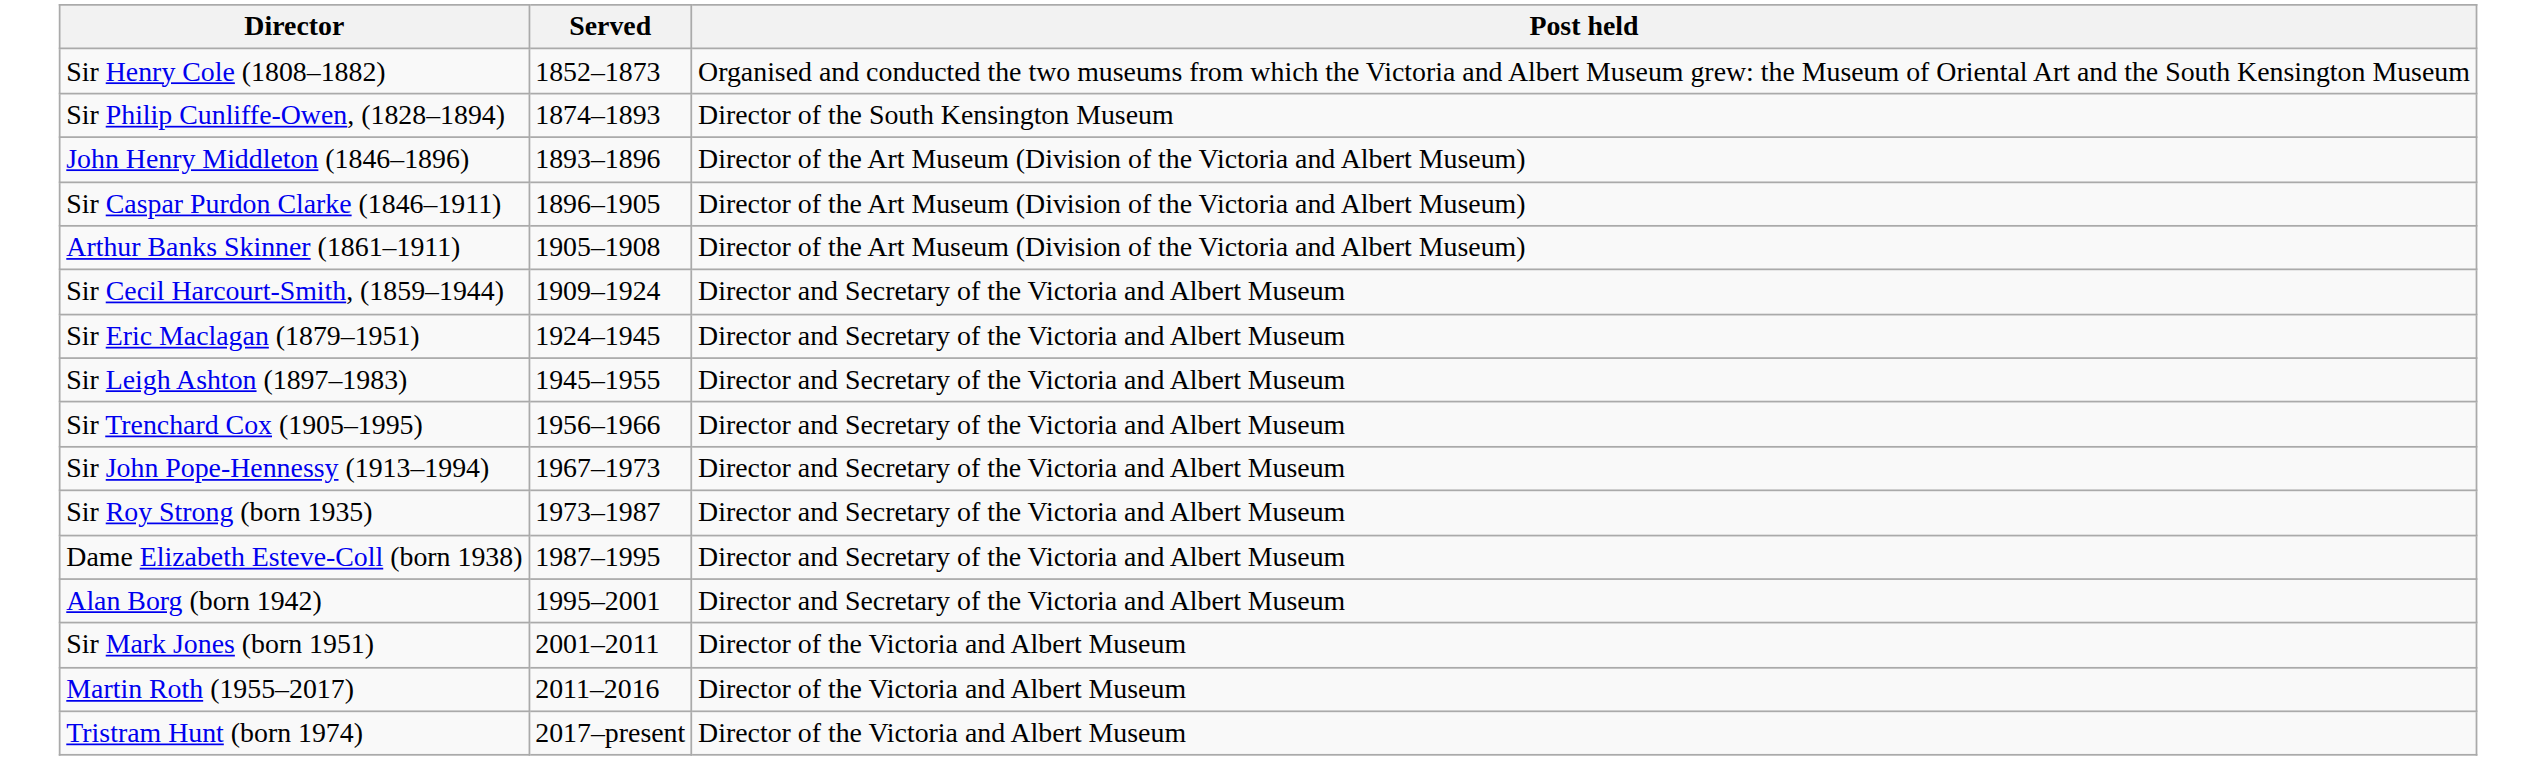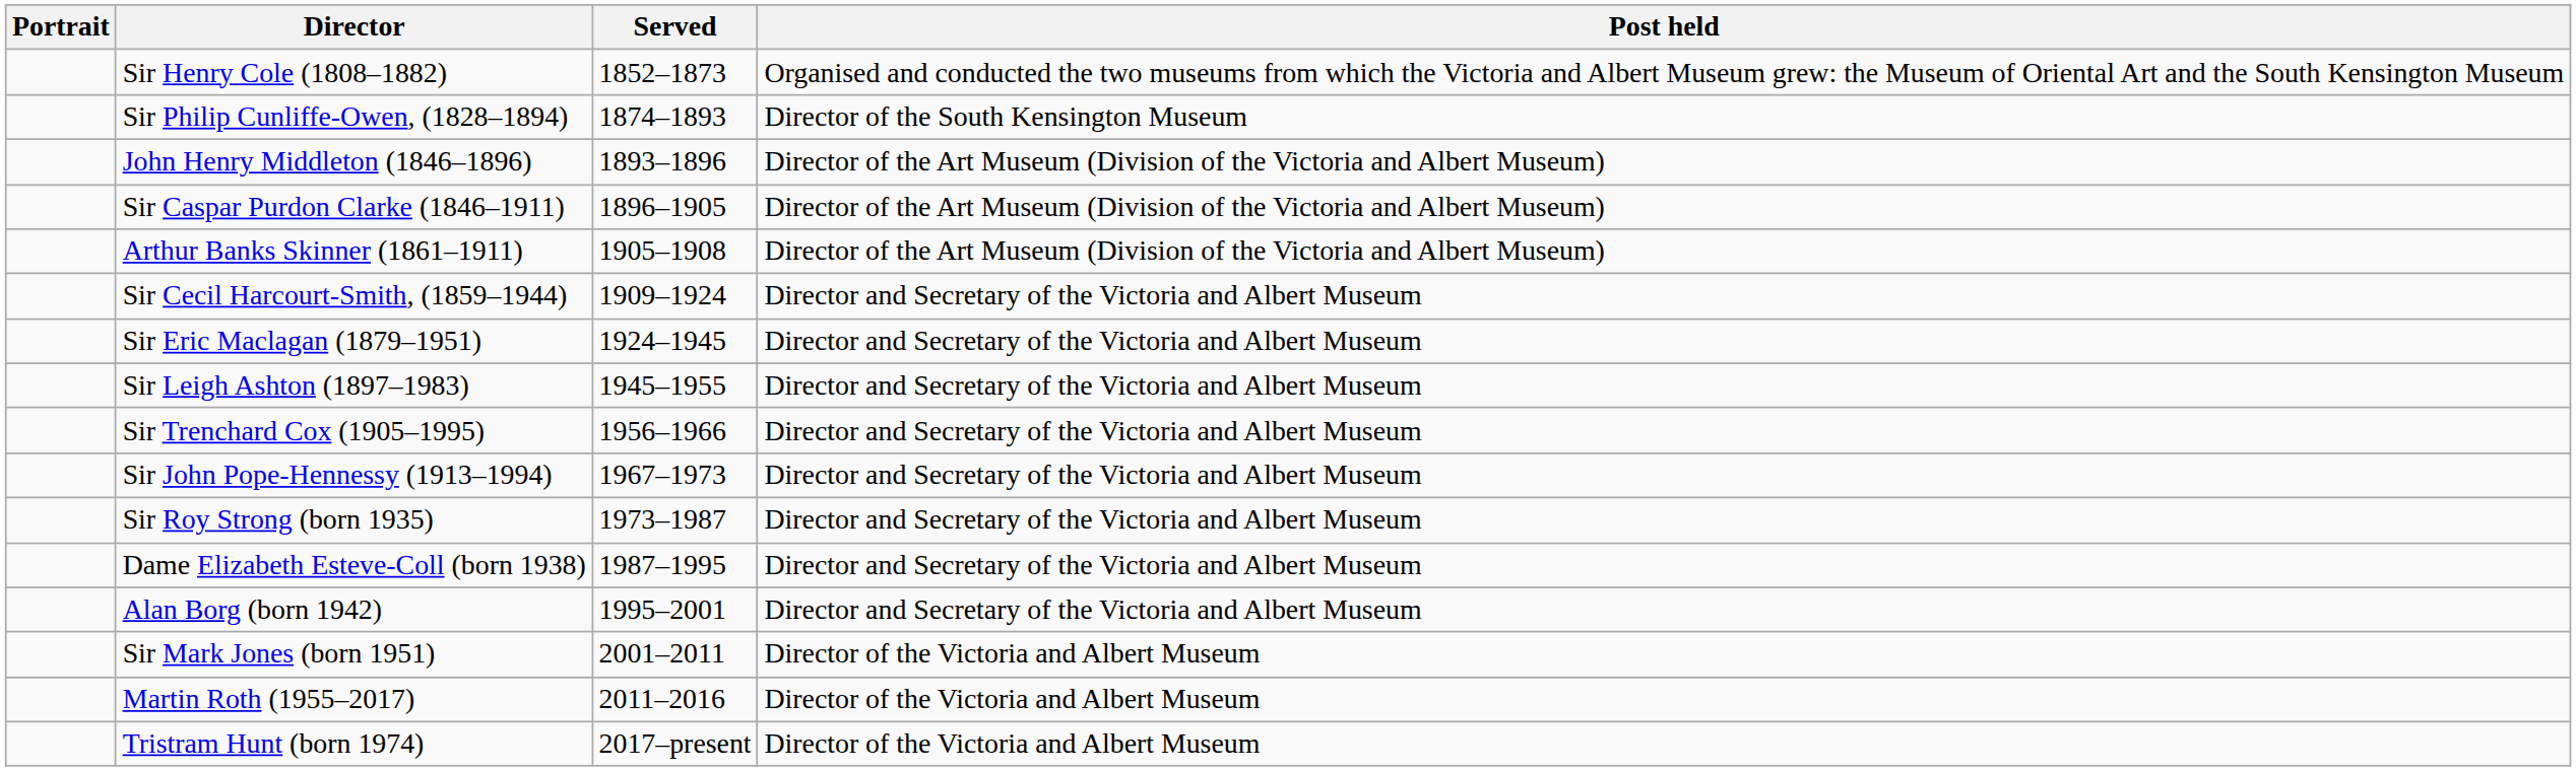+ column: Portrait
